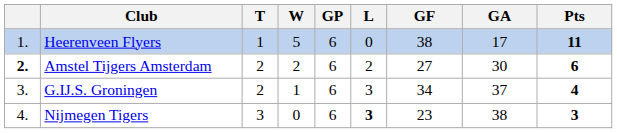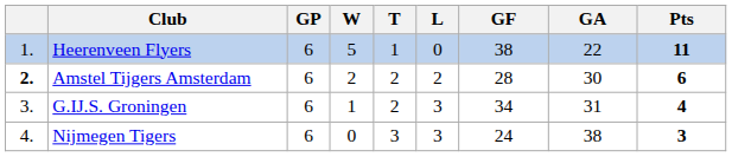columns swapped: GP <-> T
Heerenveen Flyers | GA: 17 -> 22
Amstel Tijgers Amsterdam | GF: 27 -> 28
G.IJ.S. Groningen | GA: 37 -> 31
Nijmegen Tigers | L: bold -> normal
Nijmegen Tigers | GF: 23 -> 24
